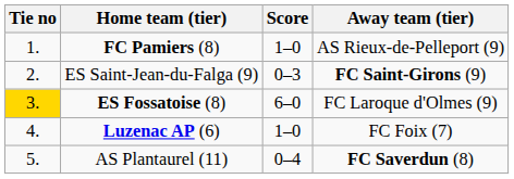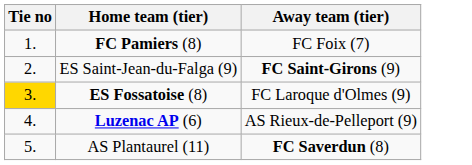- column: Score | 1–0 | 0–3 | 6–0 | 1–0 | 0–4
FC Pamiers (8) | Away team (tier): AS Rieux-de-Pelleport (9) -> FC Foix (7)
Luzenac AP (6) | Away team (tier): FC Foix (7) -> AS Rieux-de-Pelleport (9)
